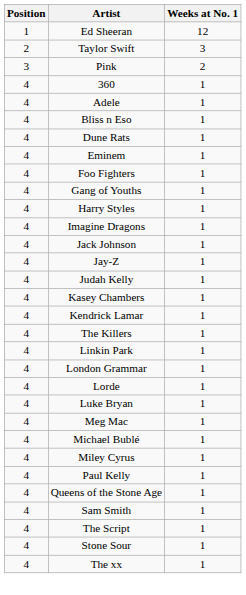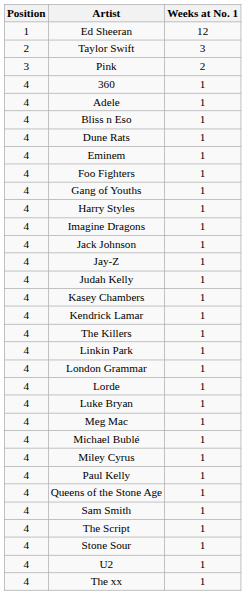+ row: 4 | U2 | 1
